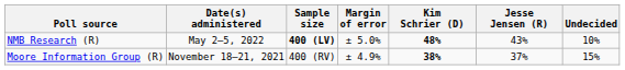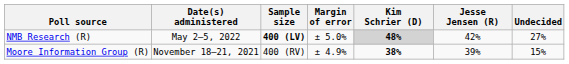NMB Research (R) | Kim Schrier (D): no background -> lightgrey background
NMB Research (R) | Jesse Jensen (R): 43% -> 42%
NMB Research (R) | Undecided: 10% -> 27%
Moore Information Group (R) | Jesse Jensen (R): 37% -> 39%
